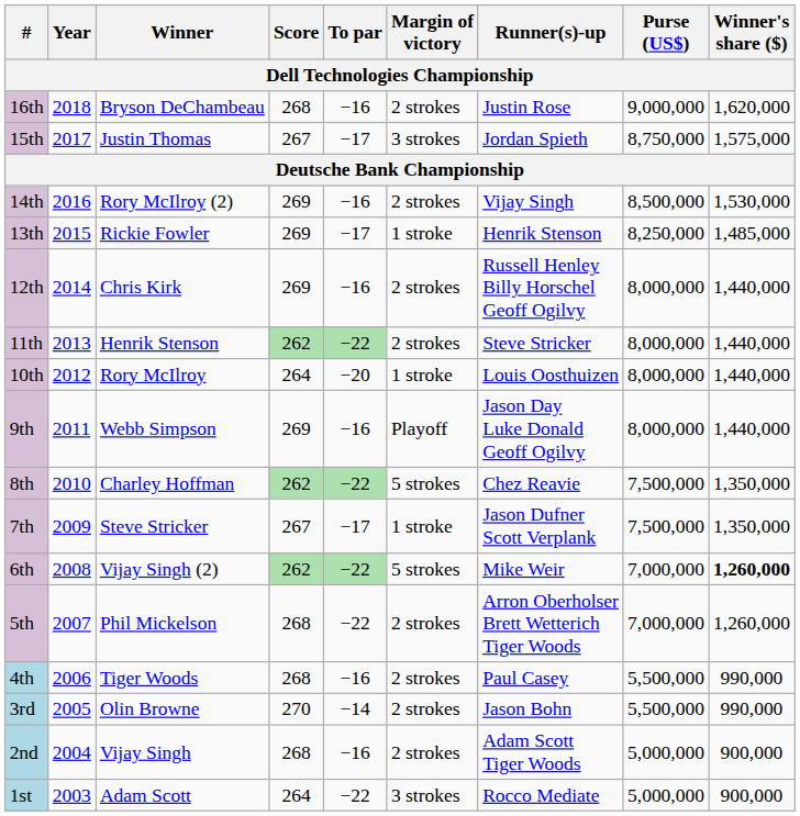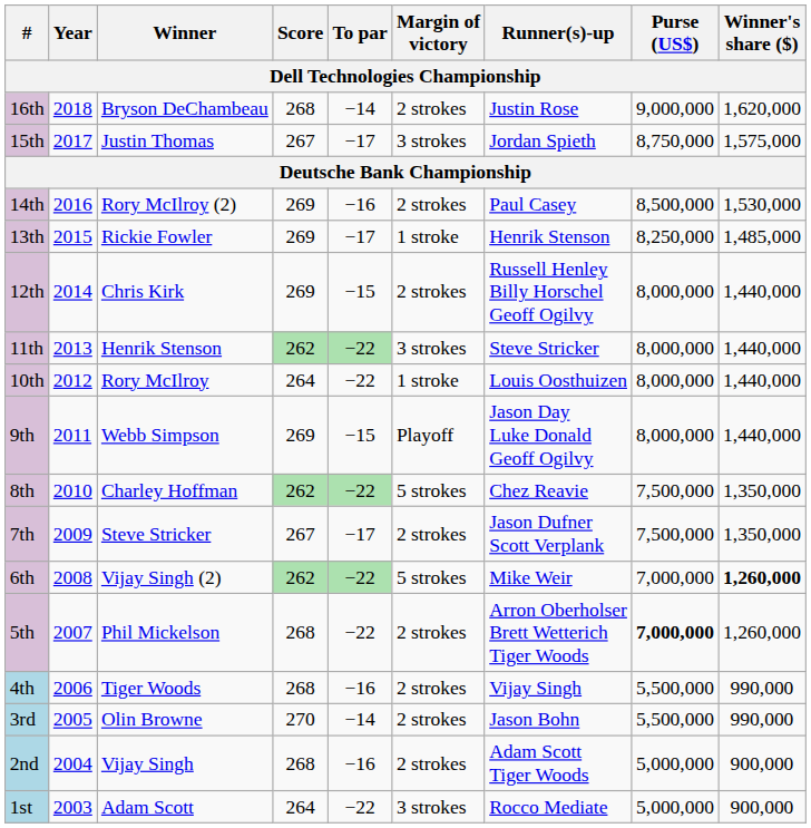16th | To par: −16 -> −14
14th | Runner(s)-up: Vijay Singh -> Paul Casey
12th | To par: −16 -> −15
11th | Margin of victory: 2 strokes -> 3 strokes
10th | To par: −20 -> −22
9th | To par: −16 -> −15
7th | Margin of victory: 1 stroke -> 2 strokes
5th | Purse (US$): normal -> bold
4th | Runner(s)-up: Paul Casey -> Vijay Singh
